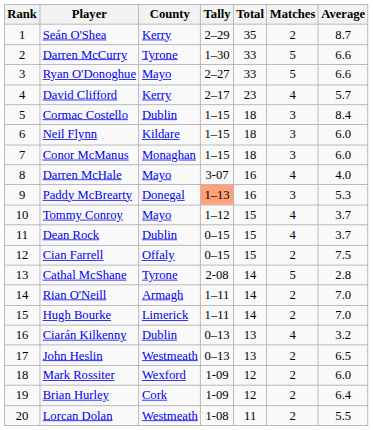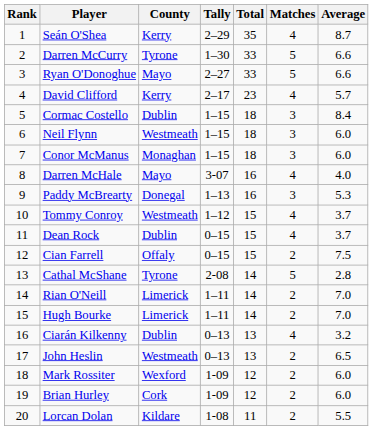Seán O'Shea | Matches: 2 -> 4
Neil Flynn | County: Kildare -> Westmeath
Paddy McBrearty | Tally: lightsalmon background -> no background
Tommy Conroy | County: Mayo -> Westmeath
Rian O'Neill | County: Armagh -> Limerick
Brian Hurley | Average: 6.4 -> 6.0
Lorcan Dolan | County: Westmeath -> Kildare
